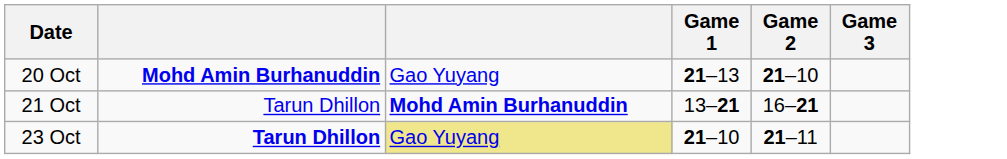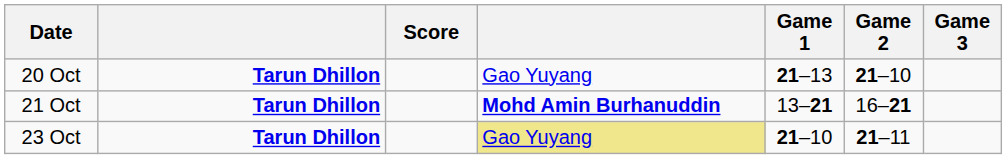+ column: Score
20 Oct | column 2: Mohd Amin Burhanuddin -> Tarun Dhillon
21 Oct | column 2: normal -> bold
